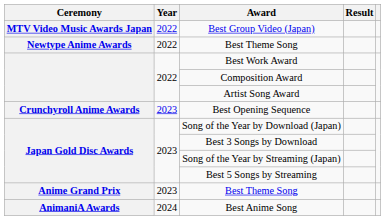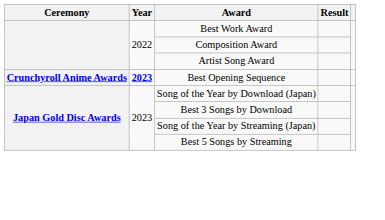- row: MTV Video Music Awards Japan | 2022 | Best Group Video (Japan)
- row: Newtype Anime Awards | 2022 | Best Theme Song
Best Opening Sequence | Year: normal -> bold
- row: Anime Grand Prix | 2023 | Best Theme Song
- row: AnimaniA Awards | 2024 | Best Anime Song
